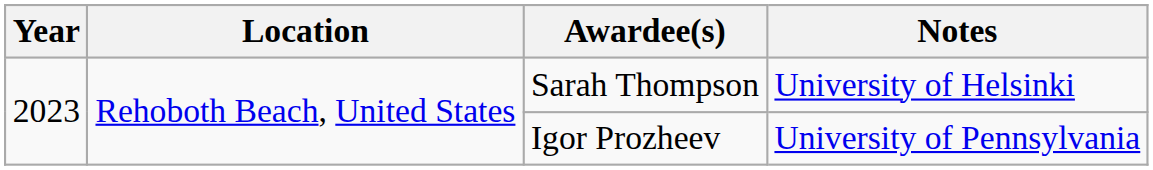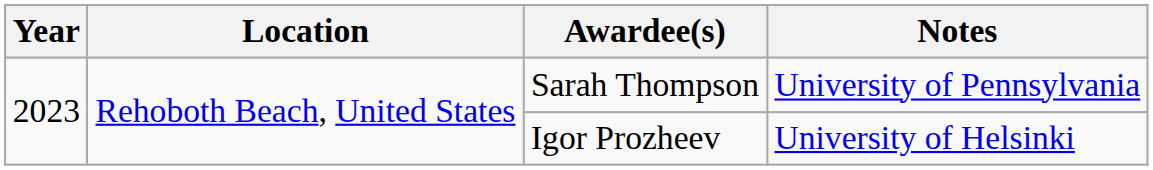Sarah Thompson | Notes: University of Helsinki -> University of Pennsylvania
Igor Prozheev | Notes: University of Pennsylvania -> University of Helsinki
